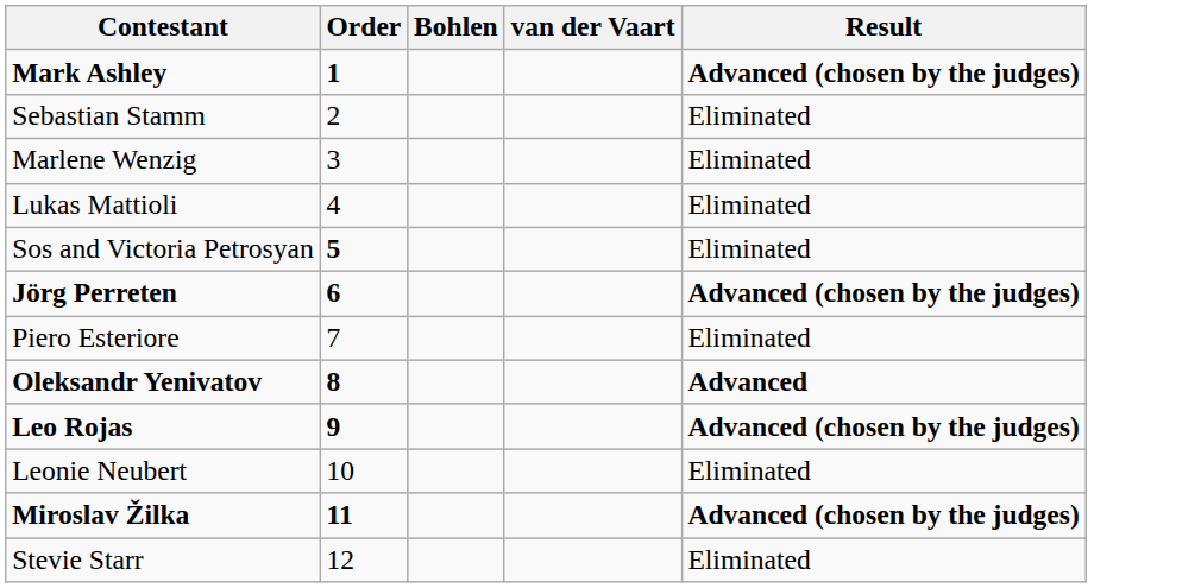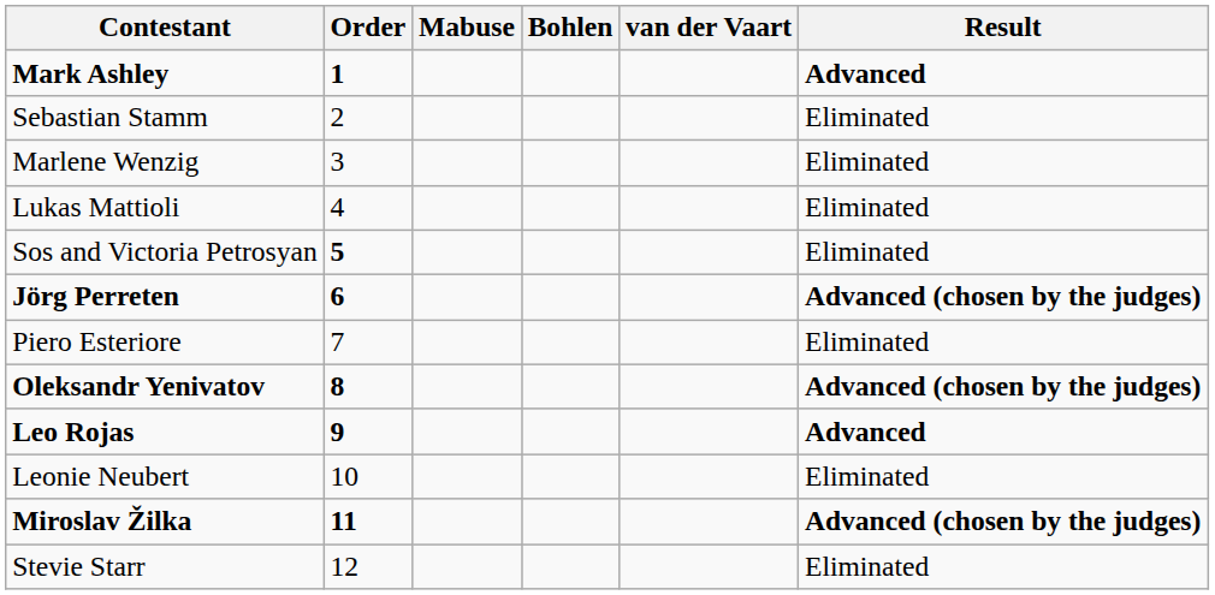+ column: Mabuse
Mark Ashley | Result: Advanced (chosen by the judges) -> Advanced
Oleksandr Yenivatov | Result: Advanced -> Advanced (chosen by the judges)
Leo Rojas | Result: Advanced (chosen by the judges) -> Advanced
